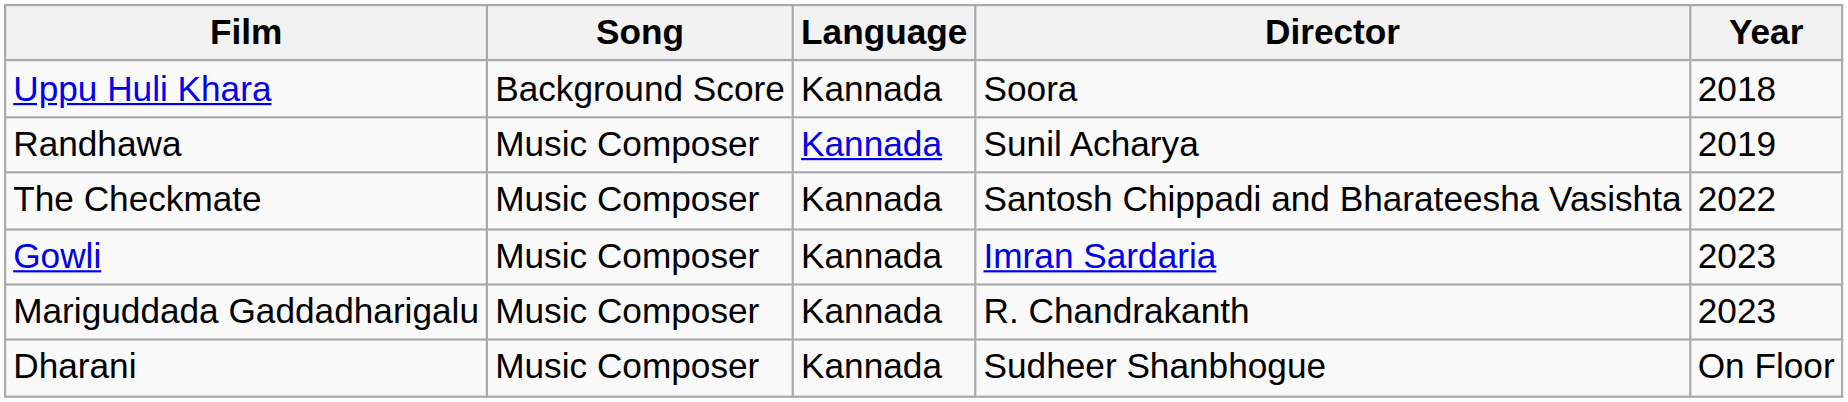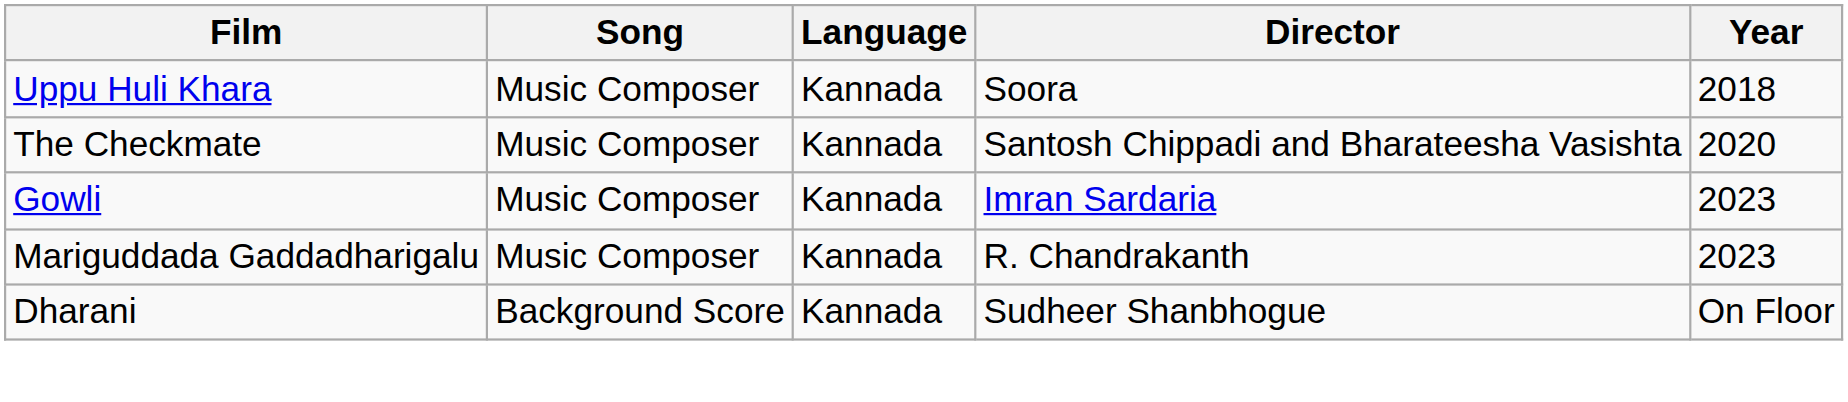Uppu Huli Khara | Song: Background Score -> Music Composer
- row: Randhawa | Music Composer | Kannada | Sunil Acharya | 2019
The Checkmate | Year: 2022 -> 2020
Dharani | Song: Music Composer -> Background Score
